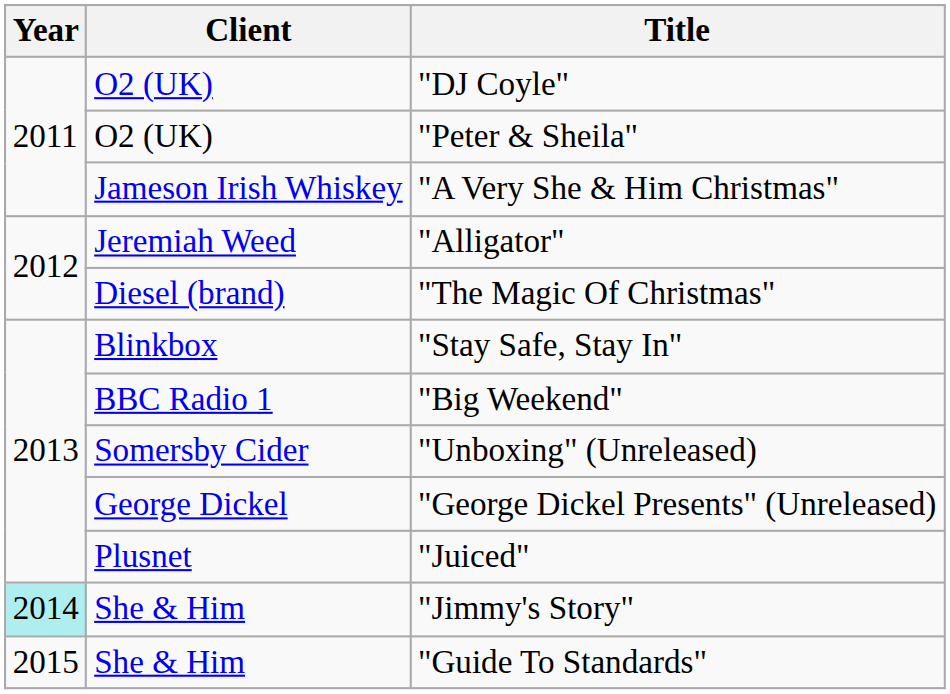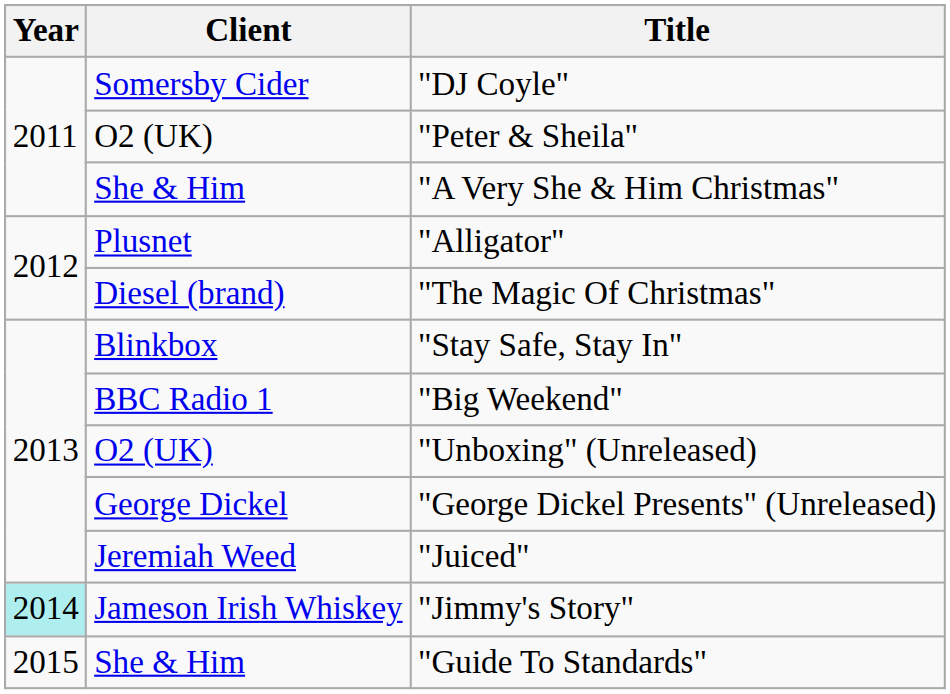"DJ Coyle" | Client: O2 (UK) -> Somersby Cider
"A Very She & Him Christmas" | Client: Jameson Irish Whiskey -> She & Him
"Alligator" | Client: Jeremiah Weed -> Plusnet
"Unboxing" (Unreleased) | Client: Somersby Cider -> O2 (UK)
"Juiced" | Client: Plusnet -> Jeremiah Weed
"Jimmy's Story" | Client: She & Him -> Jameson Irish Whiskey
